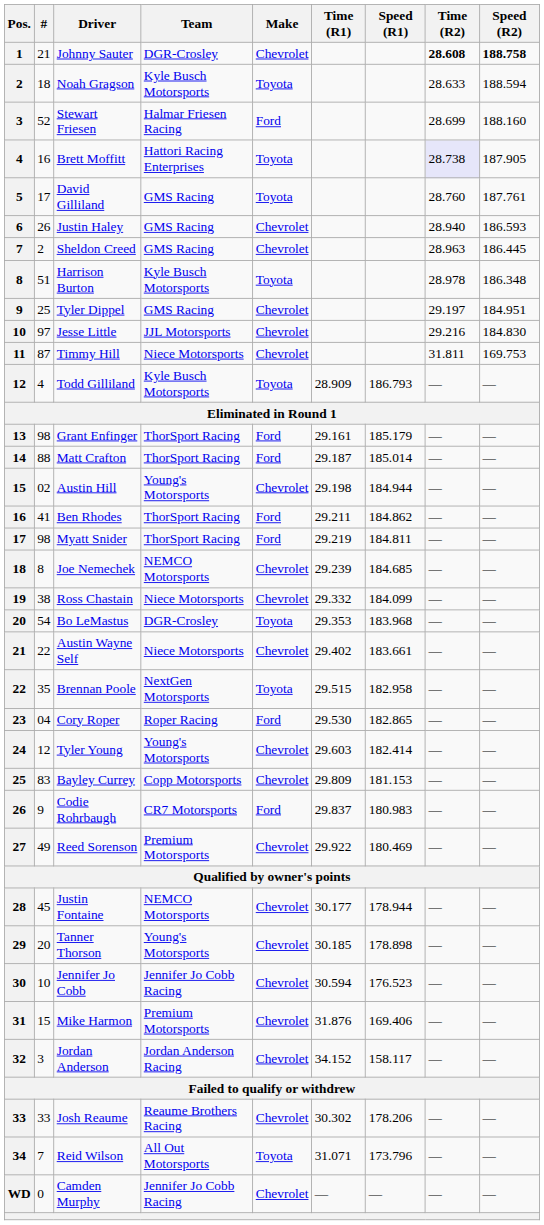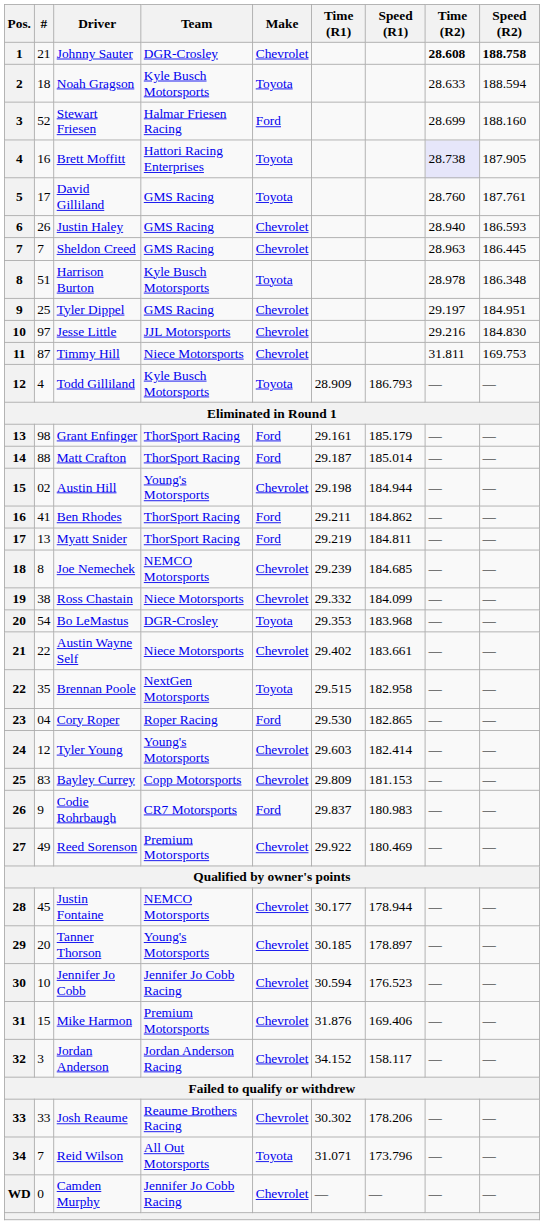Sheldon Creed | #: 2 -> 7
Myatt Snider | #: 98 -> 13
Tanner Thorson | Speed (R1): 178.898 -> 178.897
